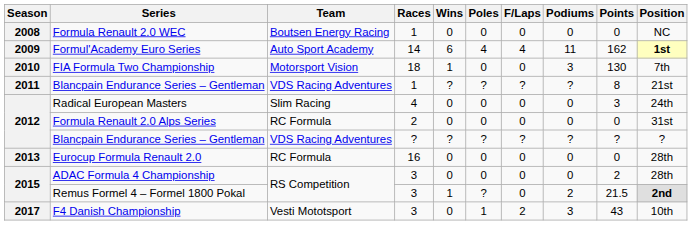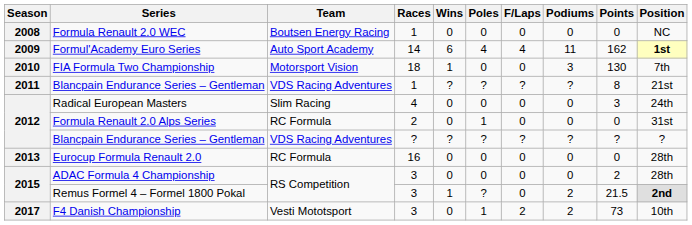Formula Renault 2.0 Alps Series | Poles: 0 -> 1
F4 Danish Championship | Podiums: 3 -> 2
F4 Danish Championship | Points: 43 -> 73
